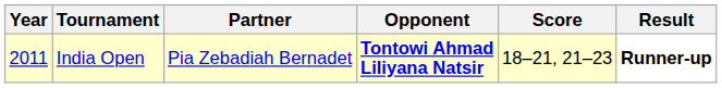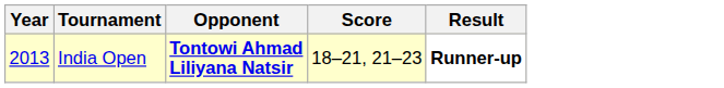- column: Partner | Pia Zebadiah Bernadet
India Open | Year: 2011 -> 2013
